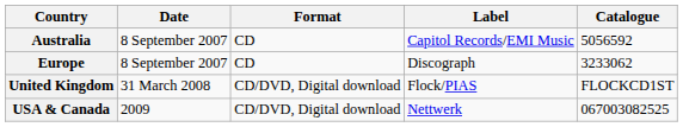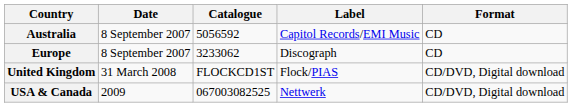columns swapped: Format <-> Catalogue
